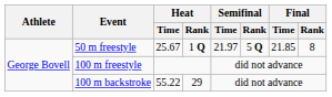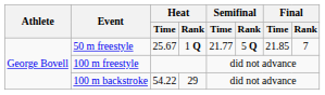50 m freestyle | Semifinal / Time: 21.97 -> 21.77
50 m freestyle | Final / Rank: 8 -> 7
100 m backstroke | Heat / Time: 55.22 -> 54.22
